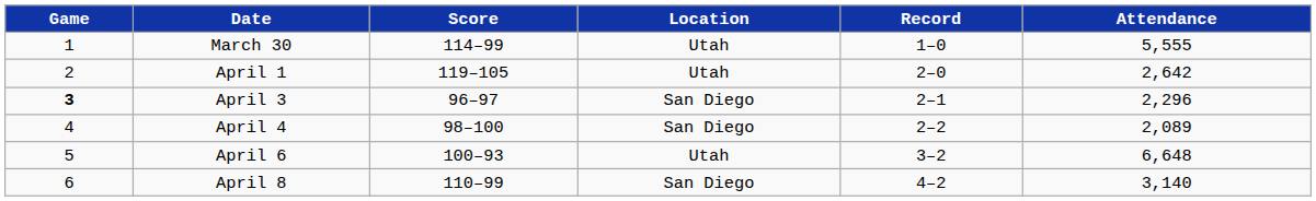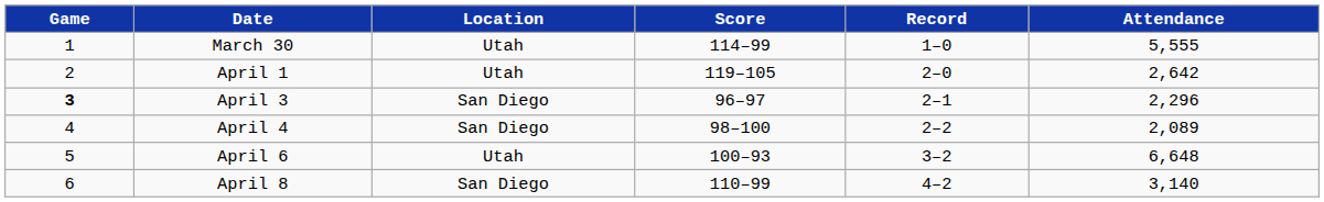columns swapped: Location <-> Score
